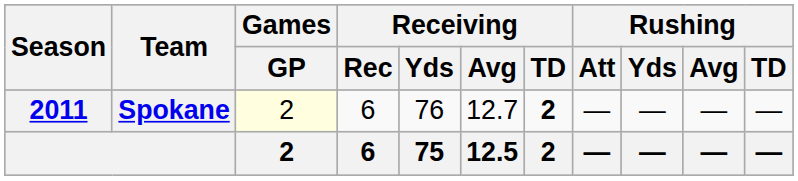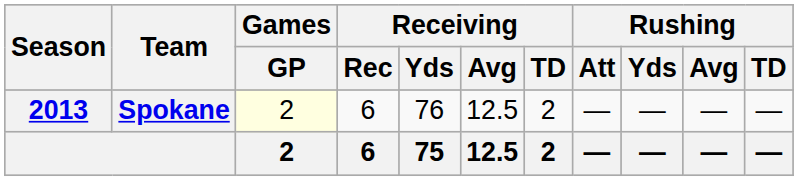Spokane | Season: 2011 -> 2013
Spokane | Receiving / Avg: 12.7 -> 12.5
Spokane | Receiving / TD: bold -> normal
